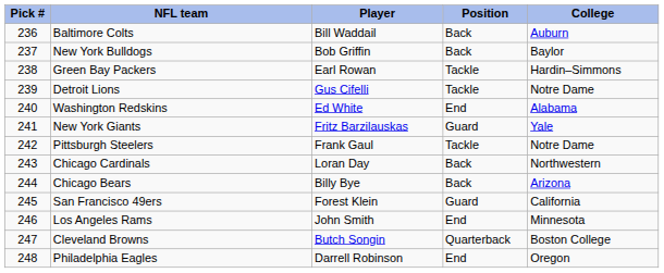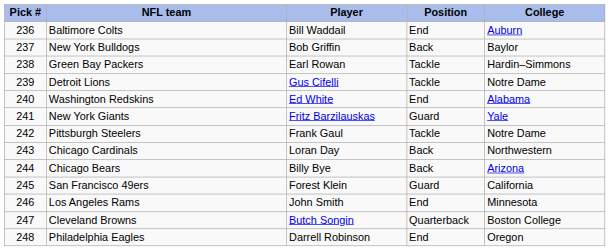Baltimore Colts | Position: Back -> End
